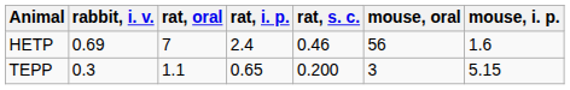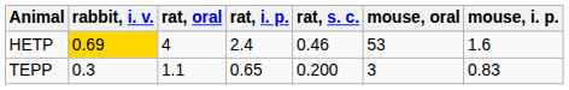HETP | rabbit, i. v.: no background -> gold background
HETP | rat, oral: 7 -> 4
HETP | mouse, oral: 56 -> 53
TEPP | mouse, i. p.: 5.15 -> 0.83
